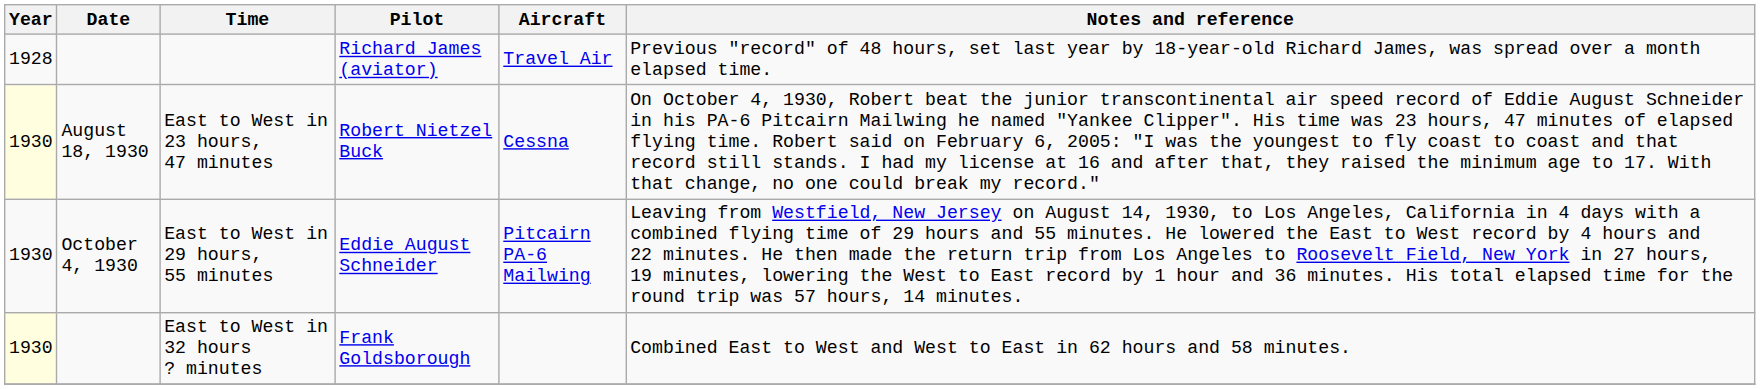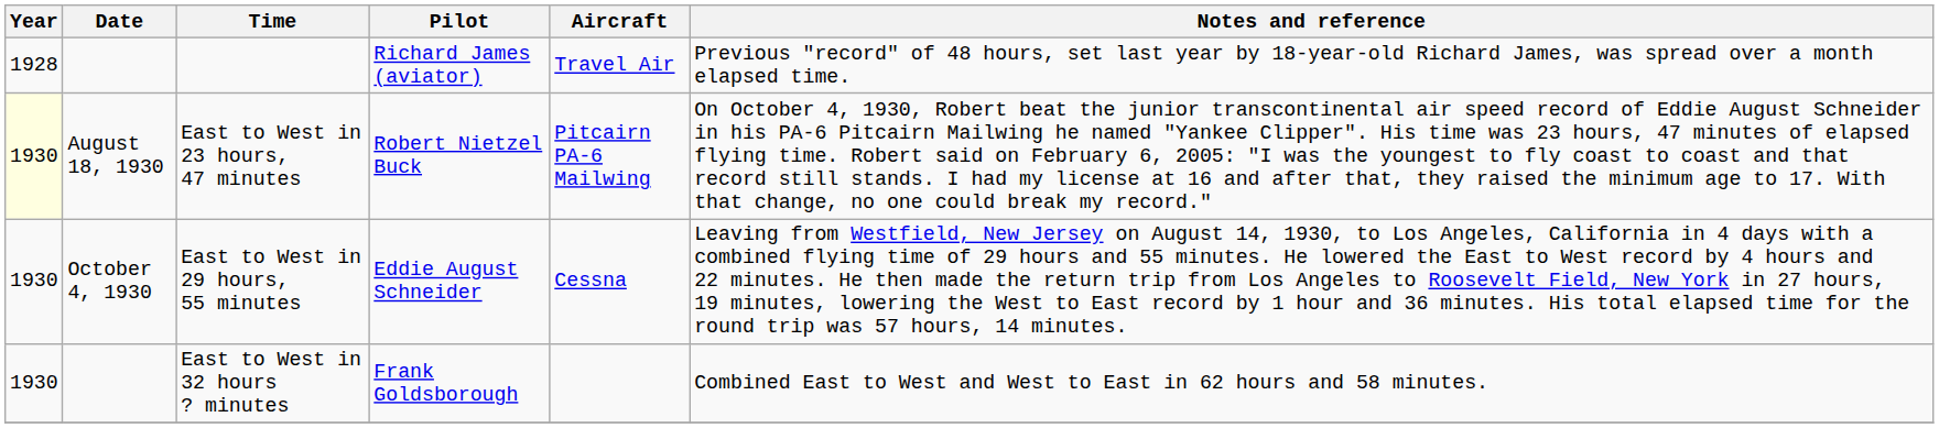East to West in 23 hours, 47 minutes | Aircraft: Cessna -> Pitcairn PA-6 Mailwing
East to West in 29 hours, 55 minutes | Aircraft: Pitcairn PA-6 Mailwing -> Cessna
East to West in 32 hours ? minutes | Year: lightyellow background -> no background
